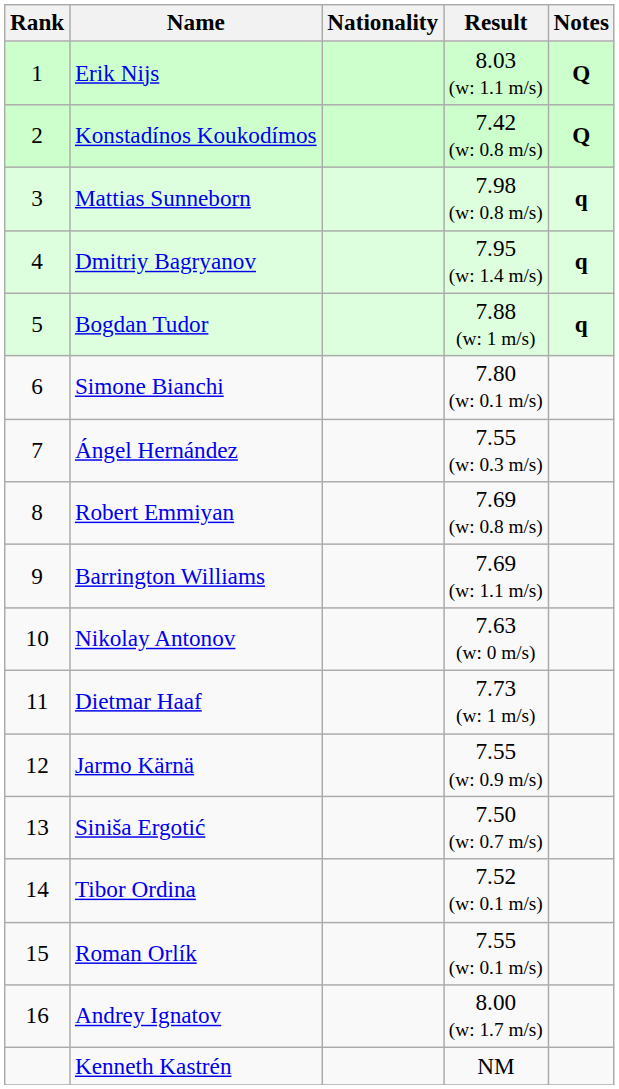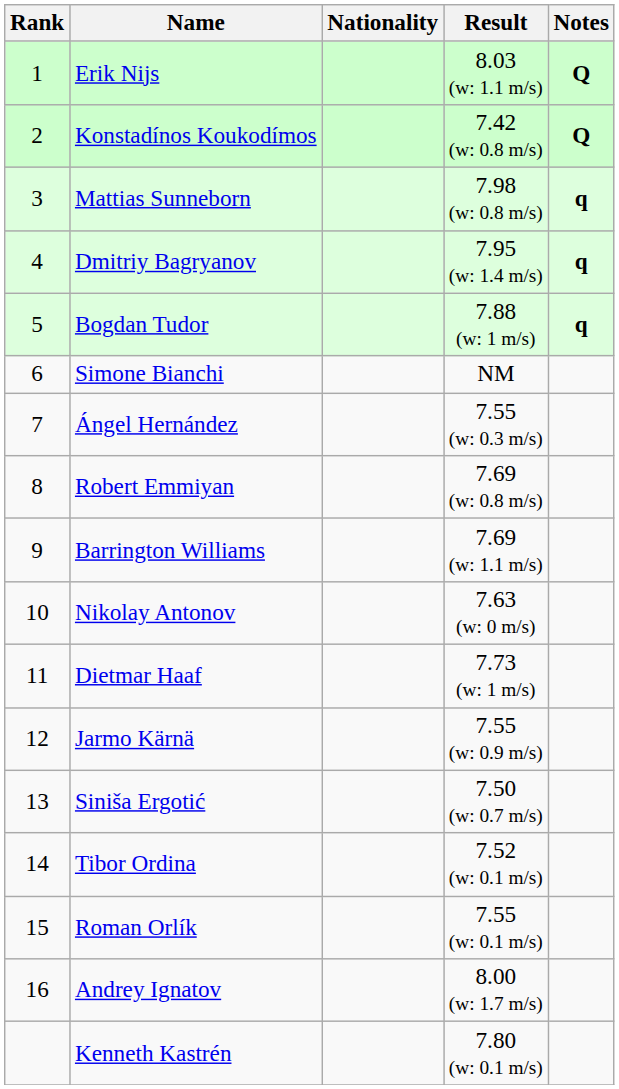Simone Bianchi | Result: 7.80 (w: 0.1 m/s) -> NM
Kenneth Kastrén | Result: NM -> 7.80 (w: 0.1 m/s)
